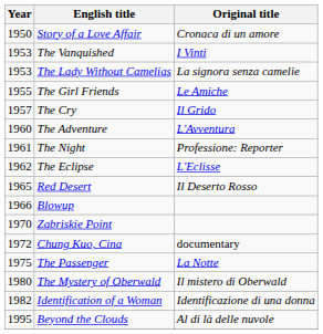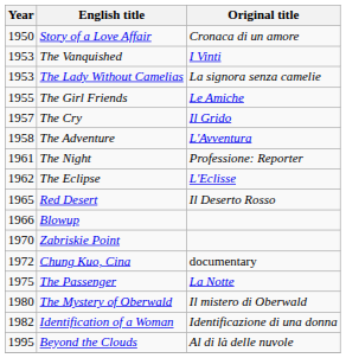The Adventure | Year: 1960 -> 1958
